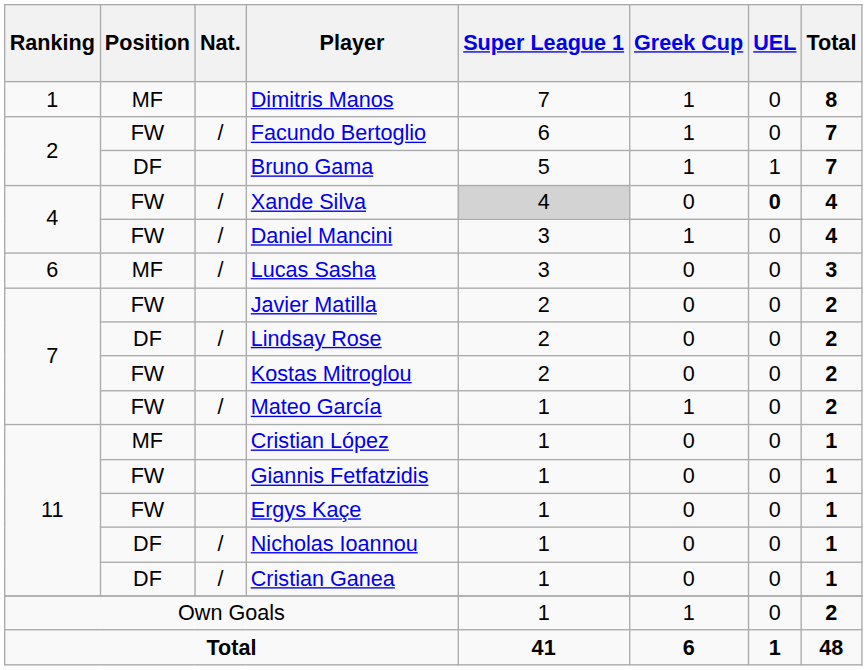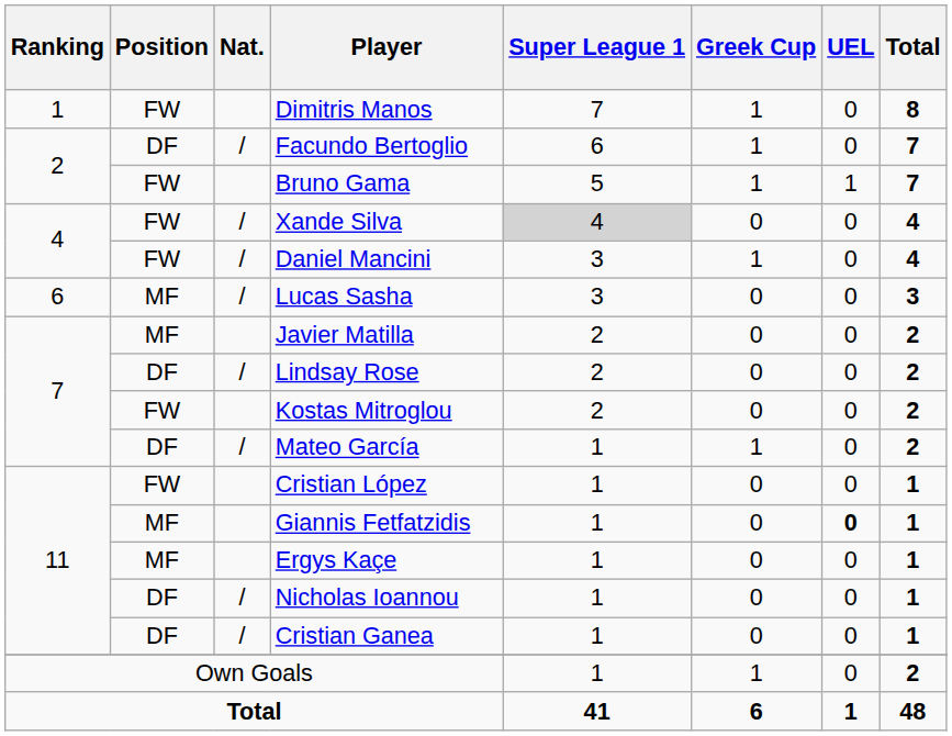Dimitris Manos | Position: MF -> FW
Facundo Bertoglio | Position: FW -> DF
Bruno Gama | Position: DF -> FW
Xande Silva | UEL: bold -> normal
Javier Matilla | Position: FW -> MF
Mateo García | Position: FW -> DF
Cristian López | Position: MF -> FW
Giannis Fetfatzidis | Position: FW -> MF
Giannis Fetfatzidis | UEL: normal -> bold
Ergys Kaçe | Position: FW -> MF
